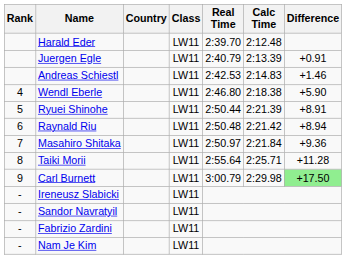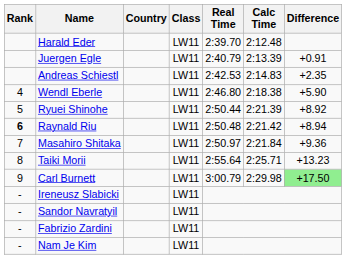Andreas Schiestl | Difference: +1.46 -> +2.35
Ryuei Shinohe | Difference: +8.91 -> +8.92
Raynald Riu | Rank: normal -> bold
Taiki Morii | Difference: +11.28 -> +13.23
